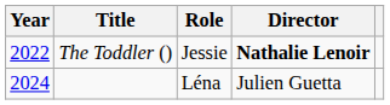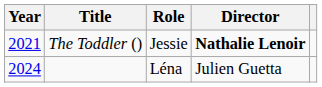The Toddler () | Year: 2022 -> 2021
